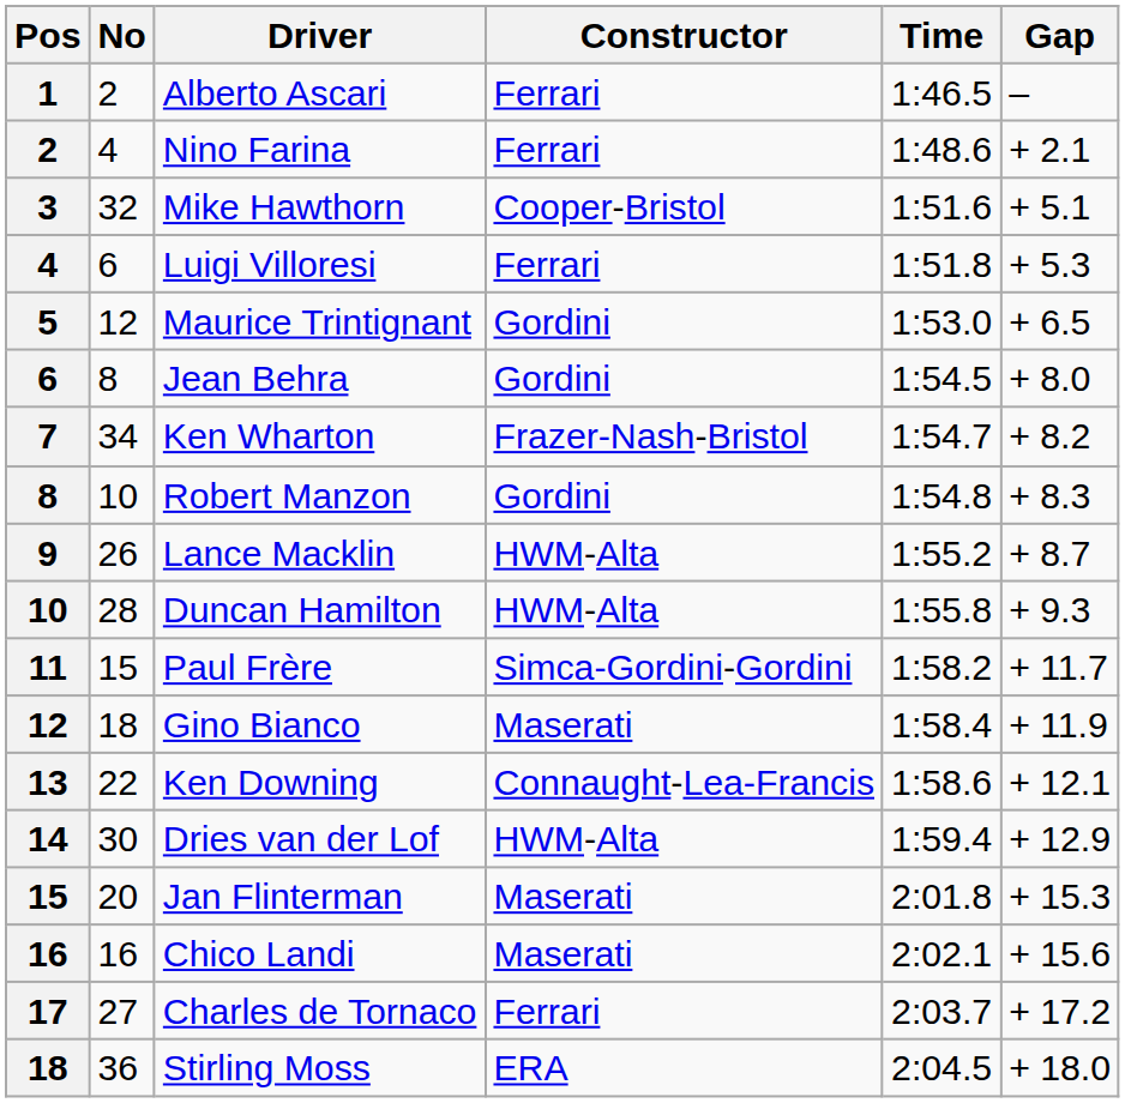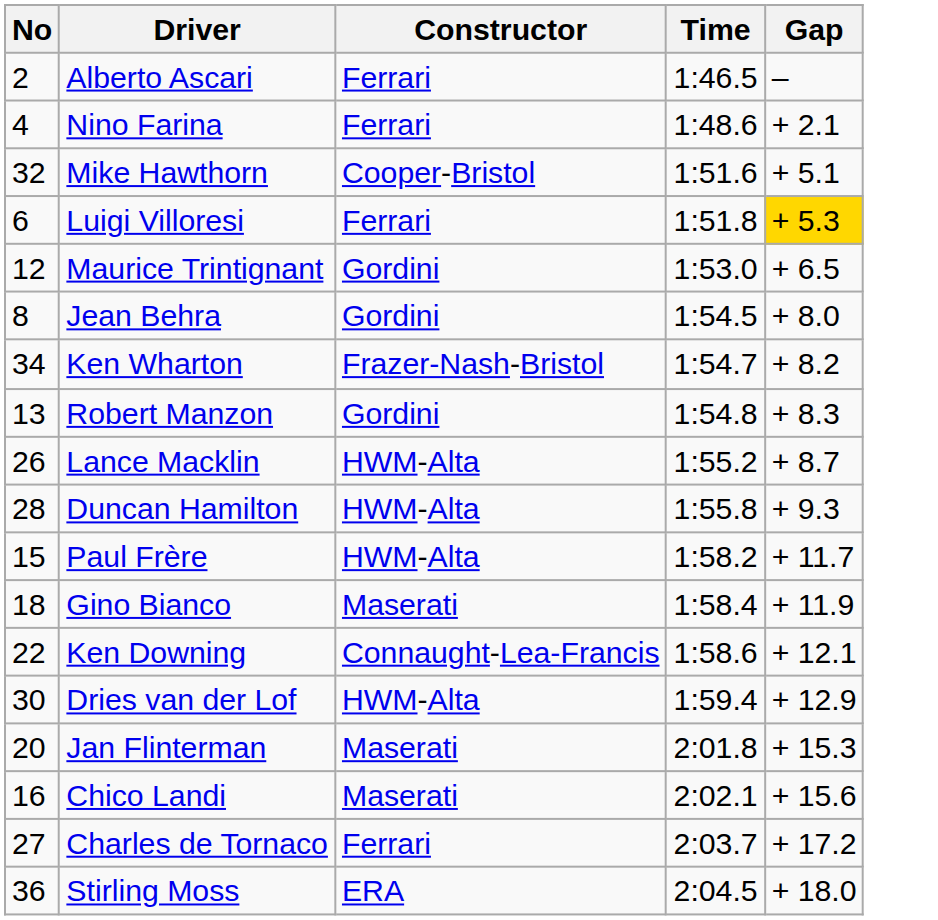- column: Pos | 1 | 2 | 3 | 4 | 5 | 6 | 7 | 8 | 9 | 10 | 11 | 12 | 13 | 14 | 15 | 16 | 17 | 18
Luigi Villoresi | Gap: no background -> gold background
Robert Manzon | No: 10 -> 13
Paul Frère | Constructor: Simca-Gordini-Gordini -> HWM-Alta
